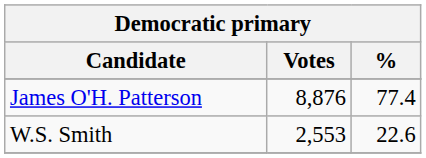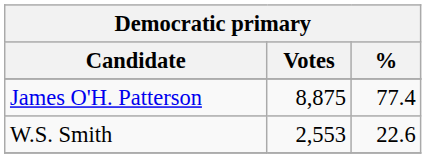James O'H. Patterson | Votes: 8,876 -> 8,875
